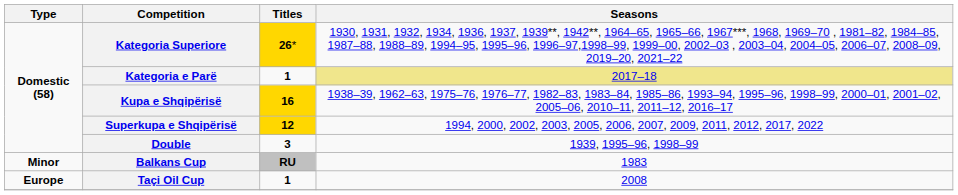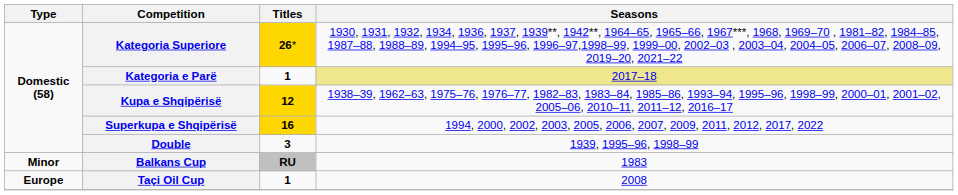Kupa e Shqipërisë | Titles: 16 -> 12
Superkupa e Shqipërisë | Titles: 12 -> 16
